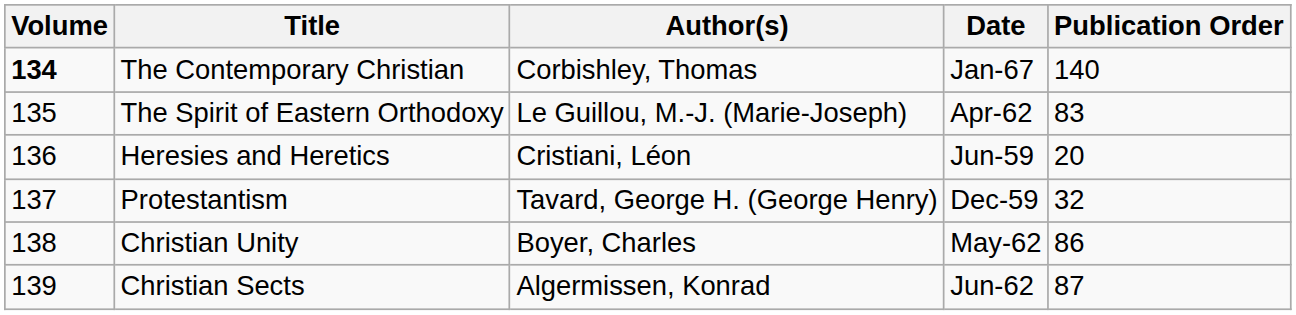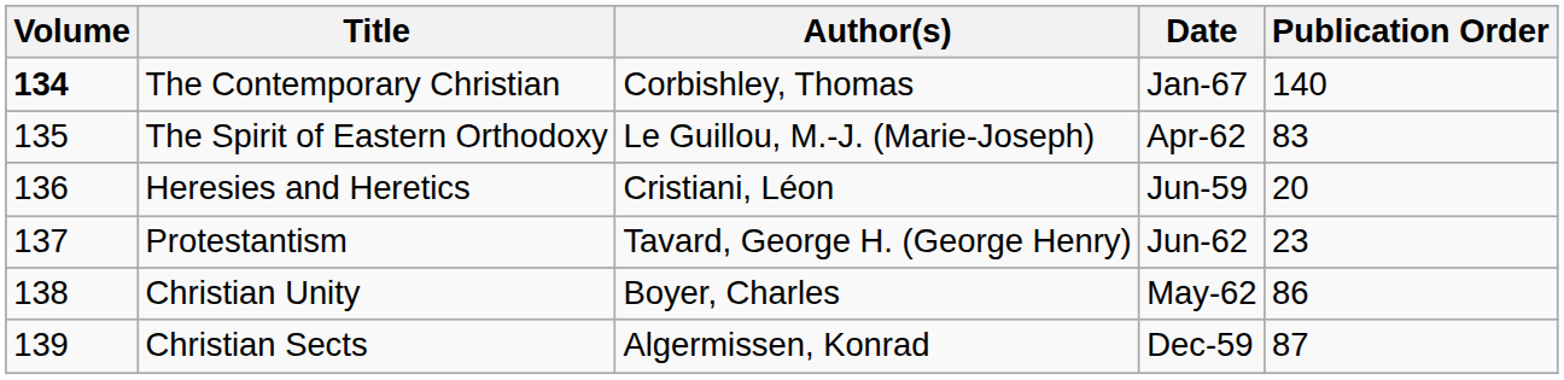Protestantism | Date: Dec-59 -> Jun-62
Protestantism | Publication Order: 32 -> 23
Christian Sects | Date: Jun-62 -> Dec-59
